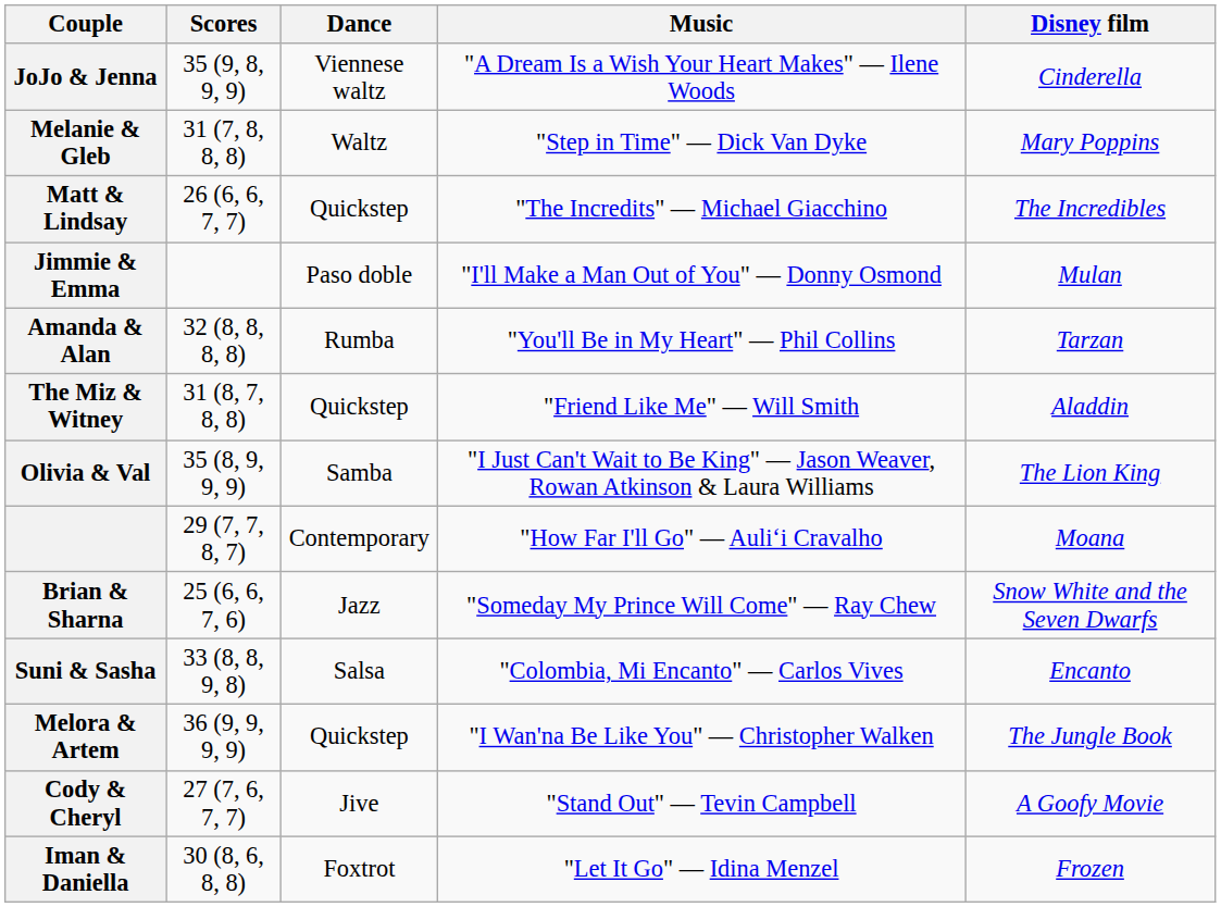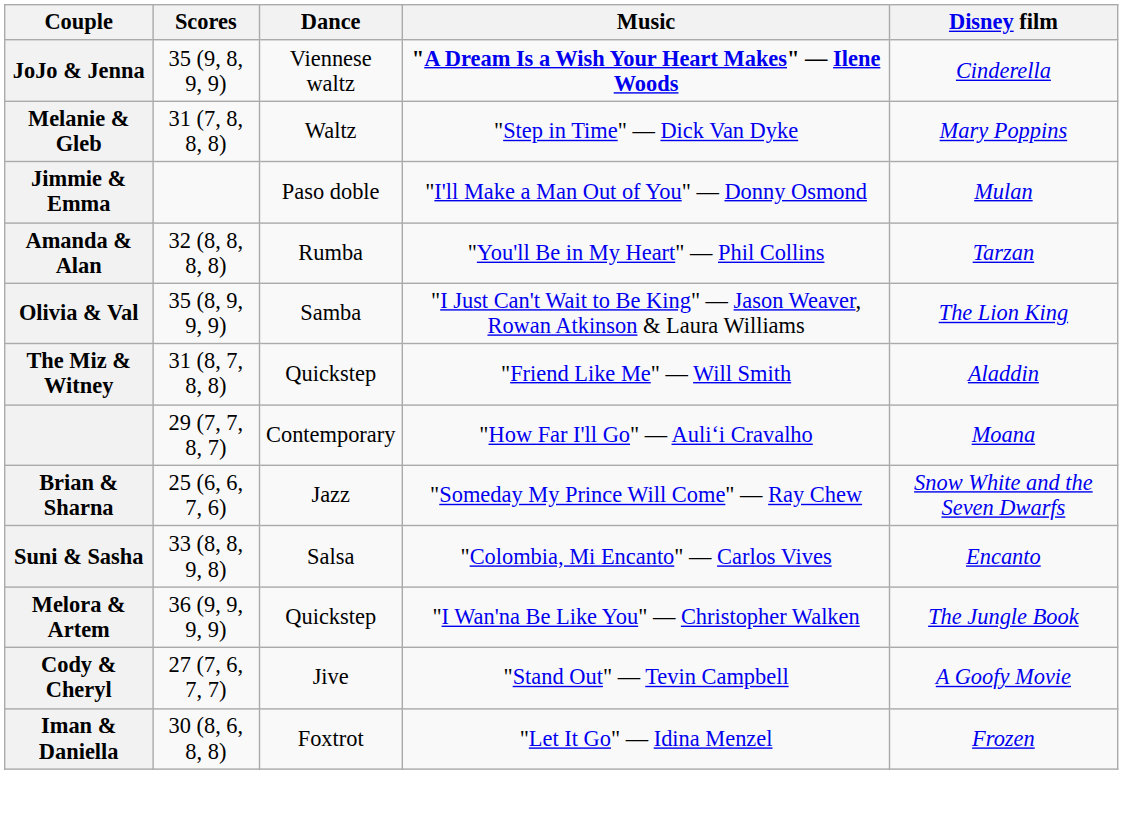JoJo & Jenna | Music: normal -> bold
- row: Matt & Lindsay | 26 (6, 6, 7, 7) | Quickstep | "The Incredits" — Michael Giacchino | The Incredibles
rows swapped: Olivia & Val <-> The Miz & Witney
